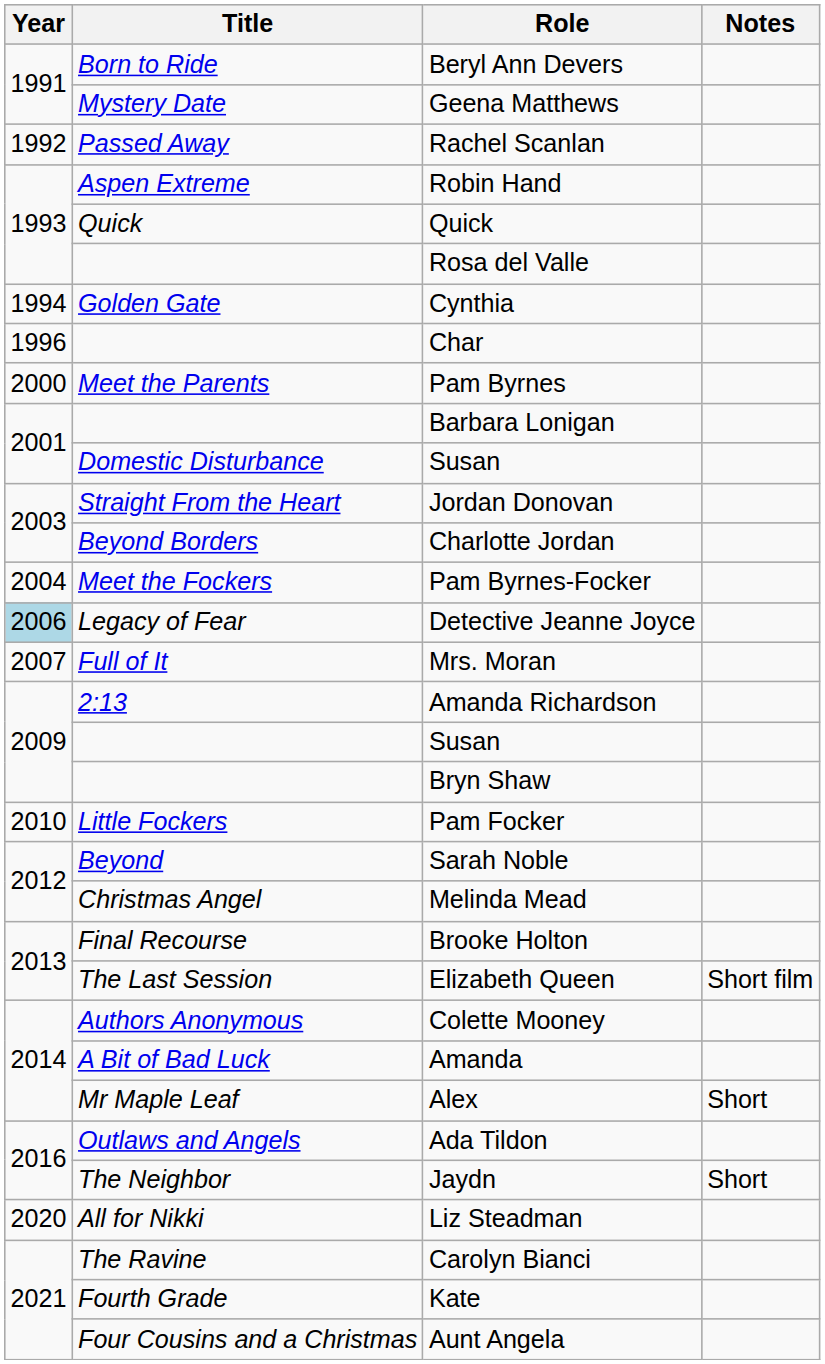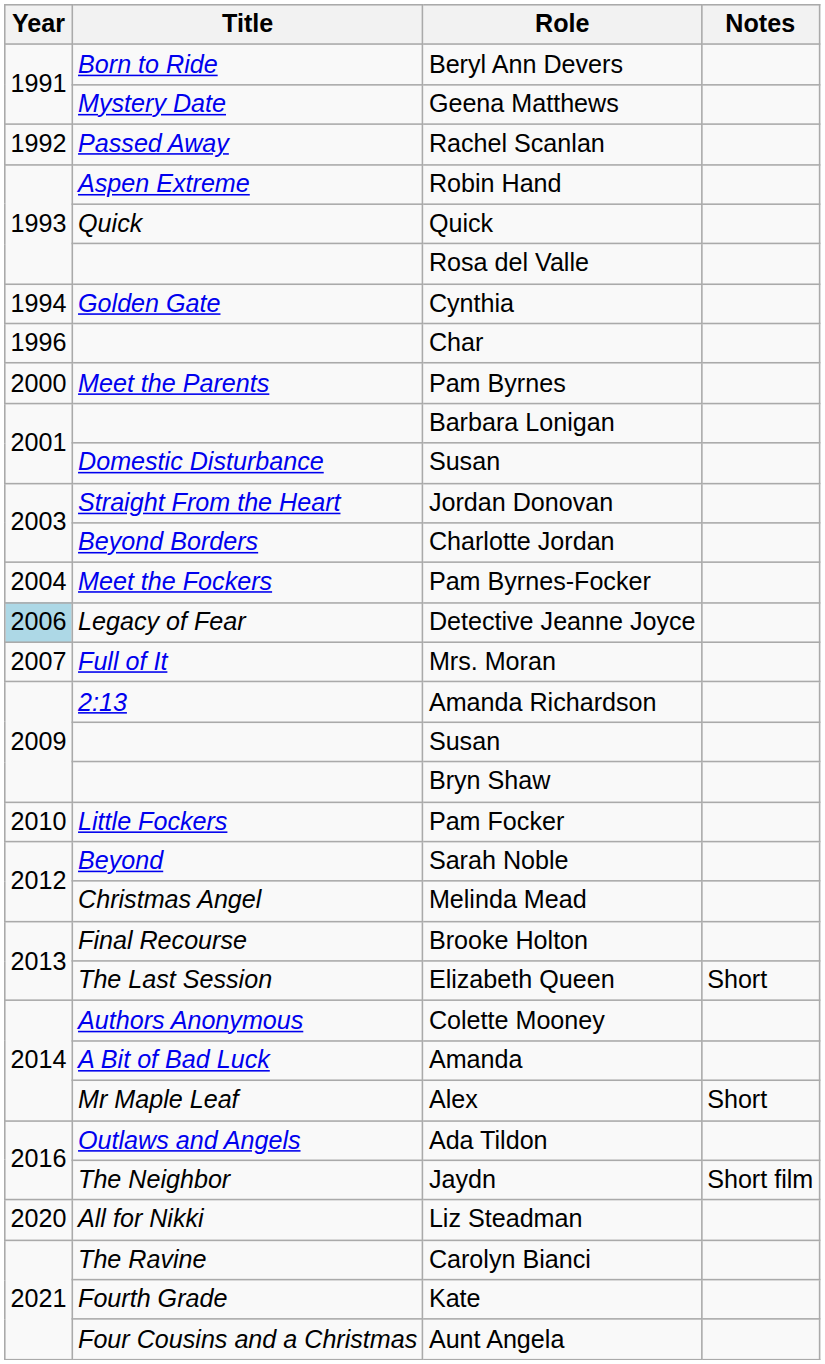Elizabeth Queen | Notes: Short film -> Short
Jaydn | Notes: Short -> Short film
